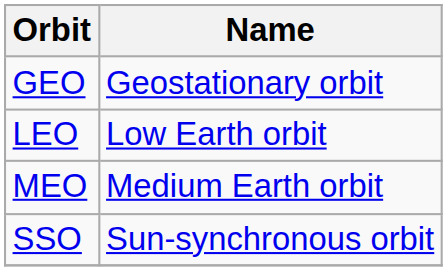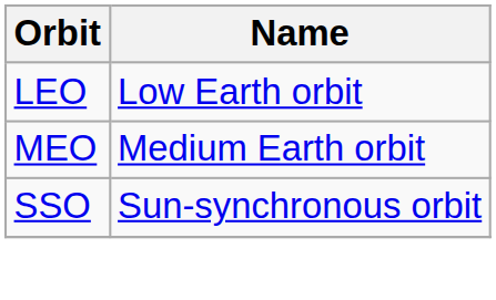- row: GEO | Geostationary orbit
